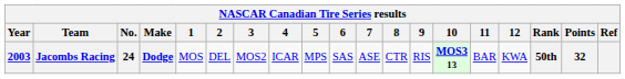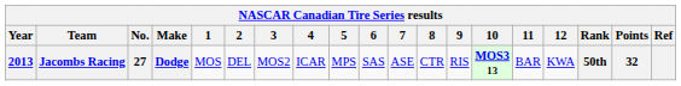Jacombs Racing | Year: 2003 -> 2013
Jacombs Racing | No.: 24 -> 27
